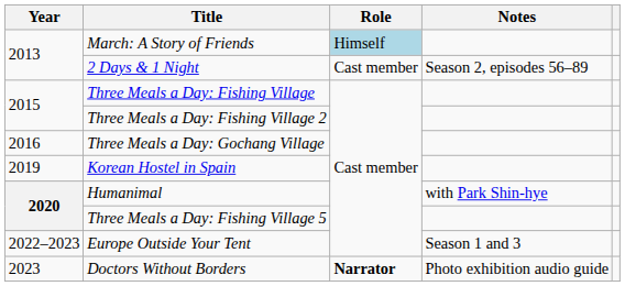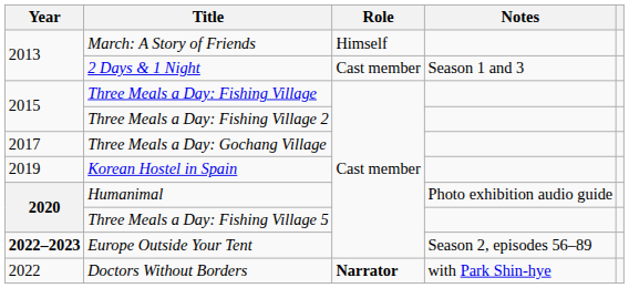March: A Story of Friends | Role: lightblue background -> no background
2 Days & 1 Night | Notes: Season 2, episodes 56–89 -> Season 1 and 3
Three Meals a Day: Gochang Village | Year: 2016 -> 2017
Humanimal | Notes: with Park Shin-hye -> Photo exhibition audio guide
Europe Outside Your Tent | Year: normal -> bold
Europe Outside Your Tent | Notes: Season 1 and 3 -> Season 2, episodes 56–89
Doctors Without Borders | Year: 2023 -> 2022
Doctors Without Borders | Notes: Photo exhibition audio guide -> with Park Shin-hye
